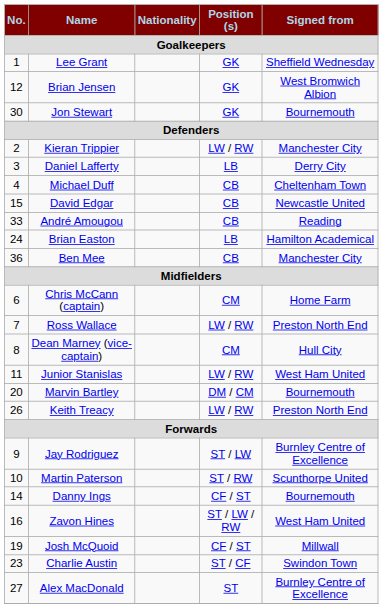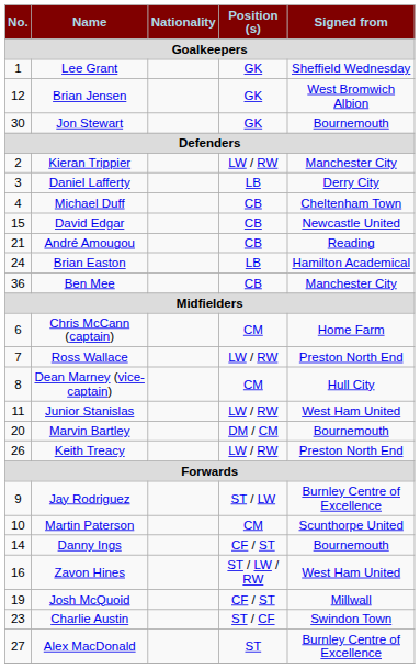André Amougou | No. / Goalkeepers: 33 -> 21
Martin Paterson | Position (s) / Goalkeepers: ST / RW -> CM
